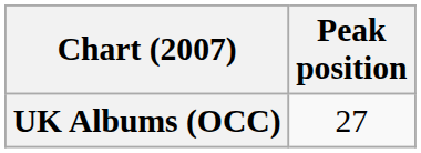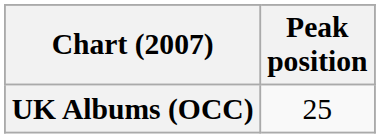UK Albums (OCC) | Peak position: 27 -> 25
